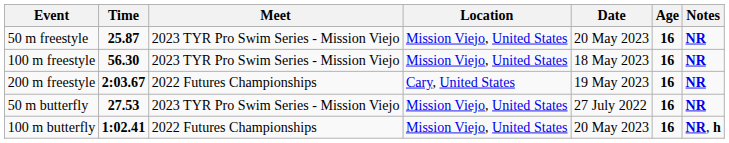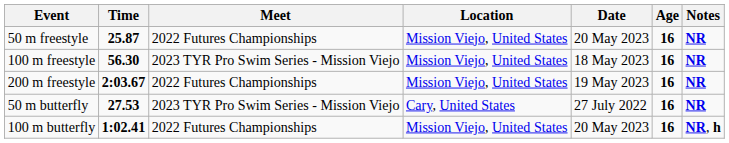50 m freestyle | Meet: 2023 TYR Pro Swim Series - Mission Viejo -> 2022 Futures Championships
200 m freestyle | Location: Cary, United States -> Mission Viejo, United States
50 m butterfly | Location: Mission Viejo, United States -> Cary, United States
